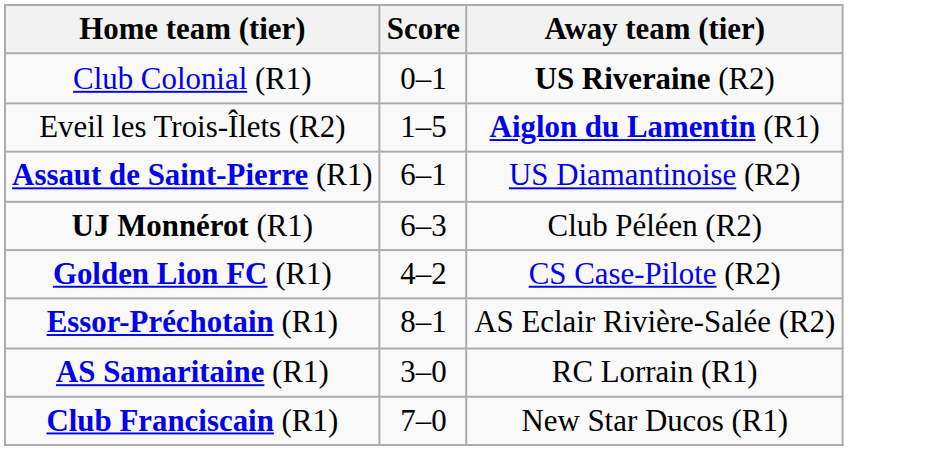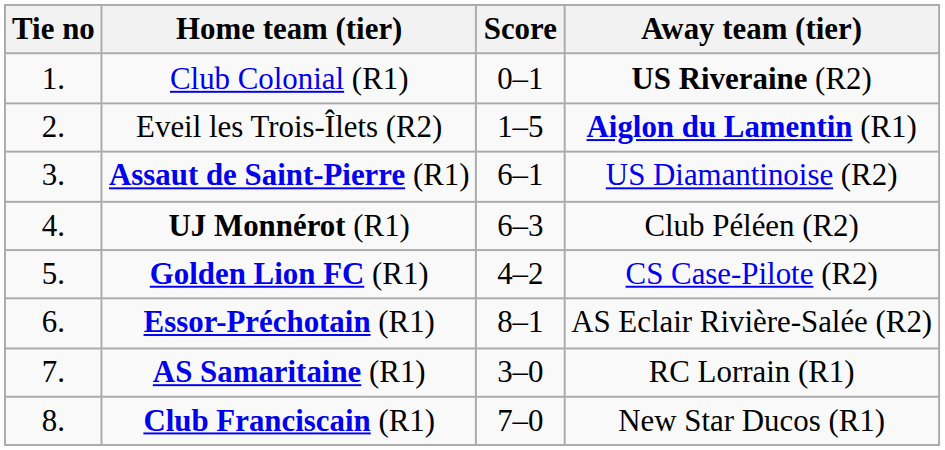+ column: Tie no | 1. | 2. | 3. | 4. | 5. | 6. | 7. | 8.
